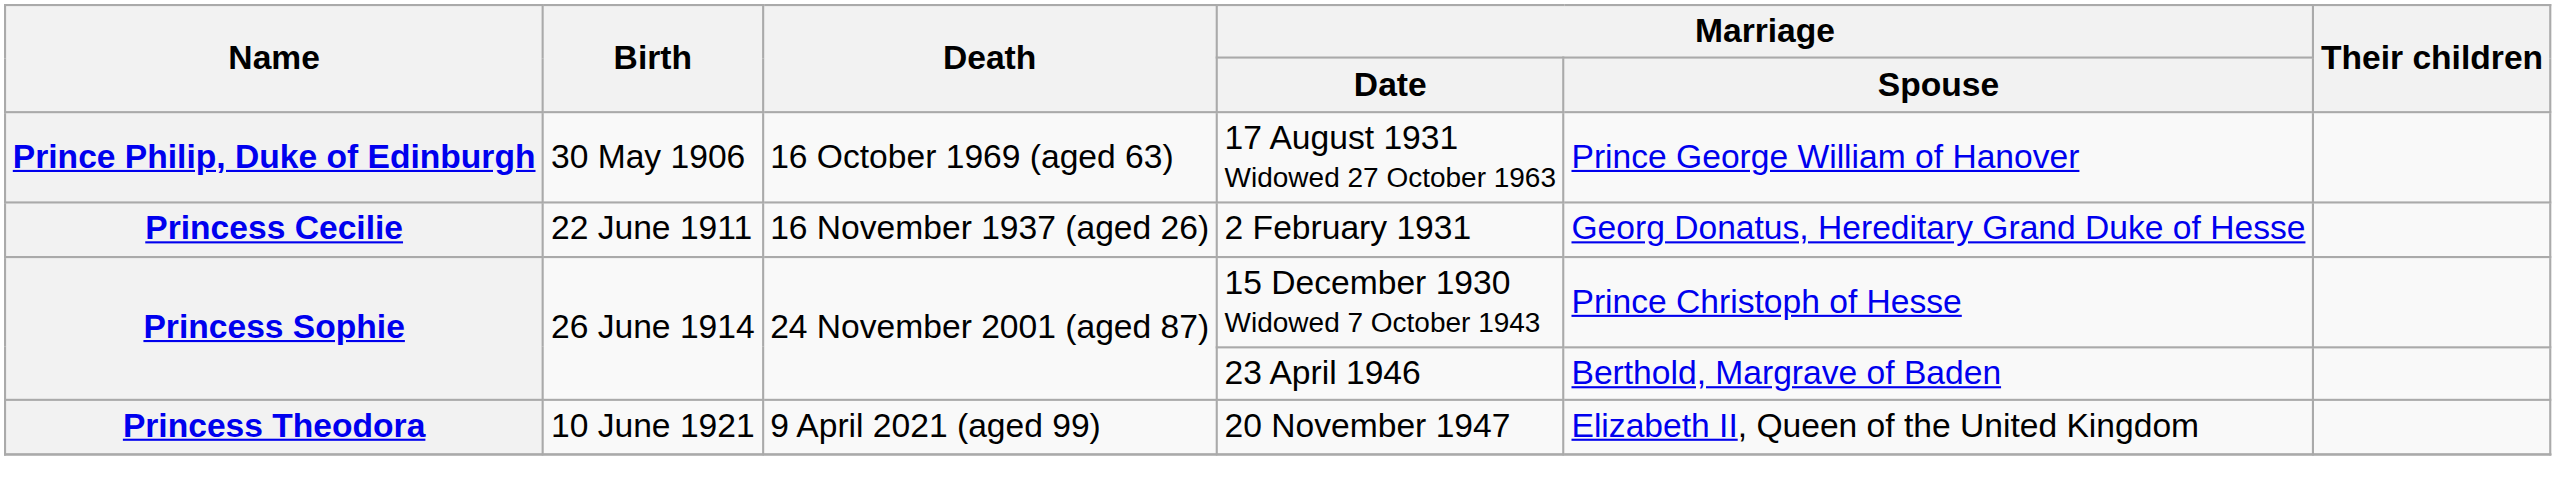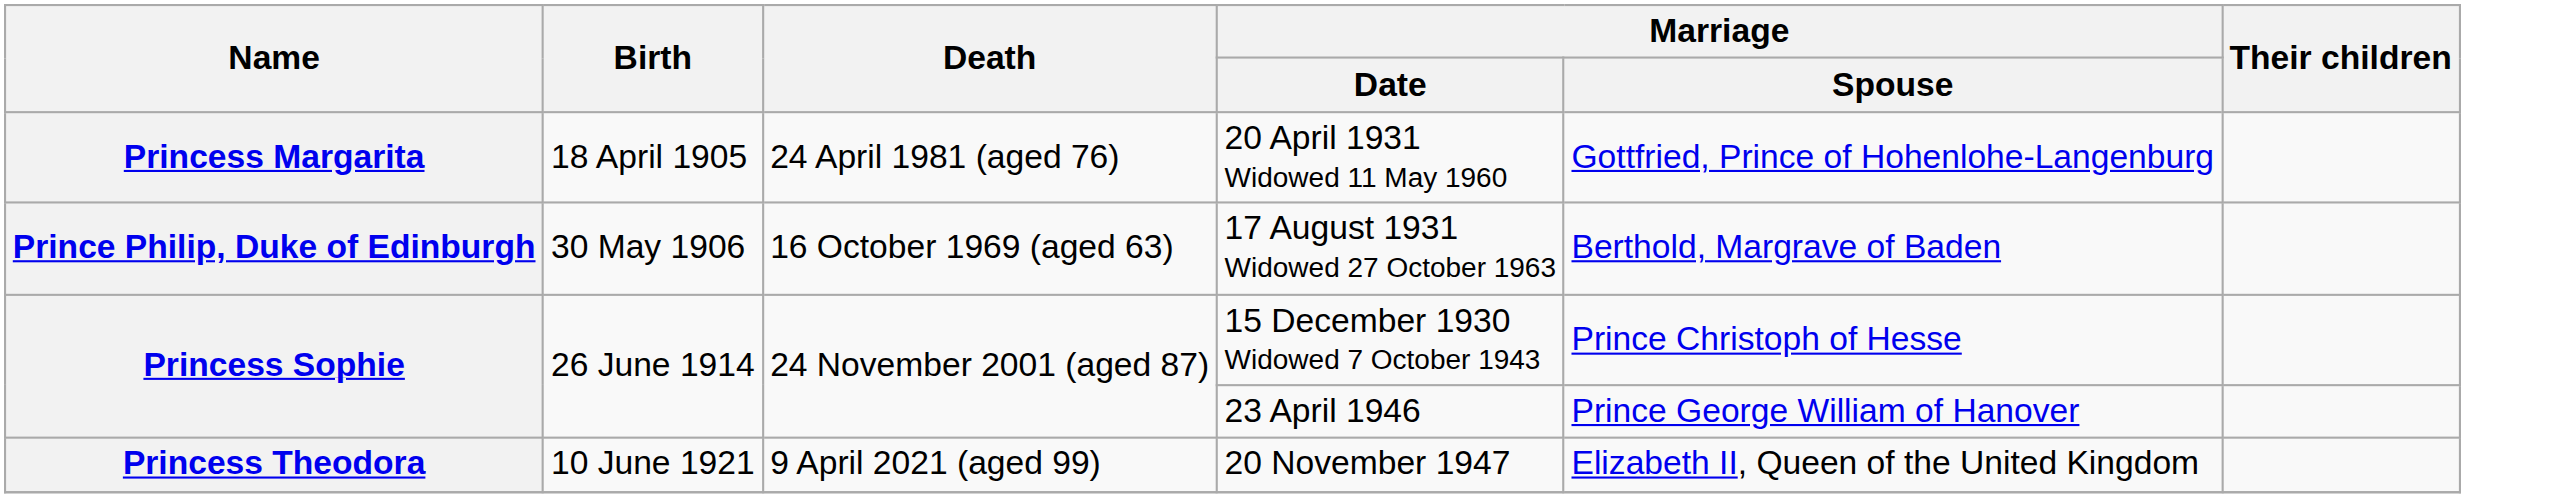+ row: Princess Margarita | 18 April 1905 | 24 April 1981 (aged 76) | 20 April 1931 Widowed 11 May 1960 | Gottfried, Prince of Hohenlohe-Langenburg
17 August 1931 Widowed 27 October 1963 | Marriage / Spouse: Prince George William of Hanover -> Berthold, Margrave of Baden
- row: Princess Cecilie | 22 June 1911 | 16 November 1937 (aged 26) | 2 February 1931 | Georg Donatus, Hereditary Grand Duke of Hesse
23 April 1946 | Marriage / Spouse: Berthold, Margrave of Baden -> Prince George William of Hanover
